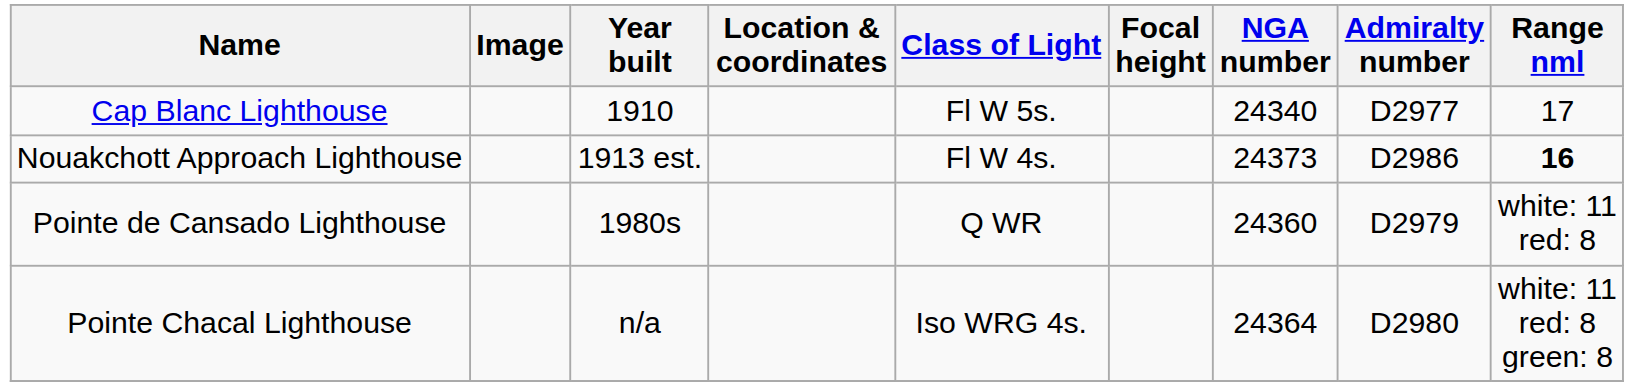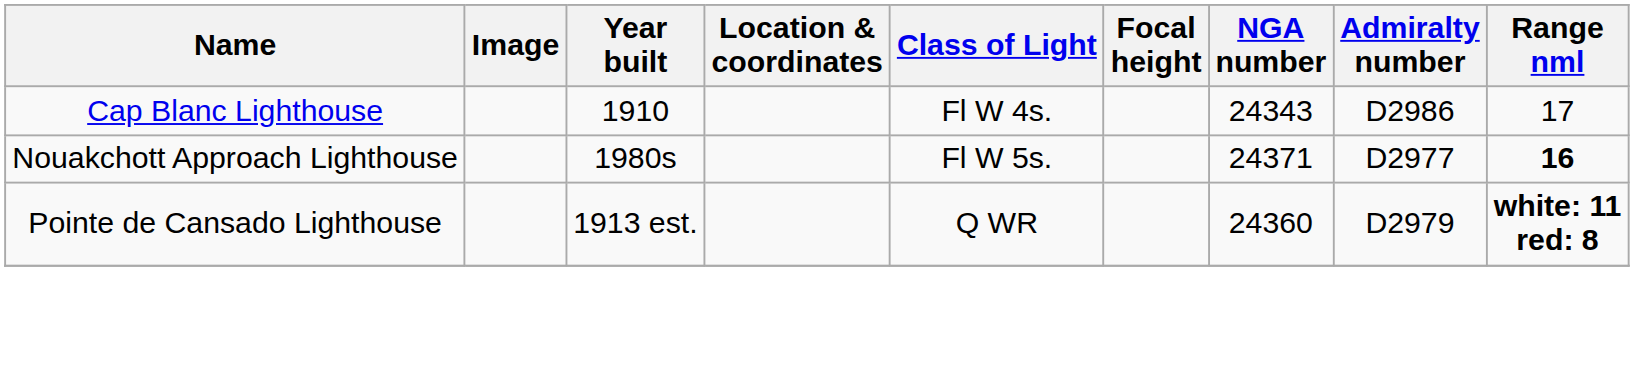Cap Blanc Lighthouse | Class of Light: Fl W 5s. -> Fl W 4s.
Cap Blanc Lighthouse | NGA number: 24340 -> 24343
Cap Blanc Lighthouse | Admiralty number: D2977 -> D2986
Nouakchott Approach Lighthouse | Year built: 1913 est. -> 1980s
Nouakchott Approach Lighthouse | Class of Light: Fl W 4s. -> Fl W 5s.
Nouakchott Approach Lighthouse | NGA number: 24373 -> 24371
Nouakchott Approach Lighthouse | Admiralty number: D2986 -> D2977
Pointe de Cansado Lighthouse | Year built: 1980s -> 1913 est.
Pointe de Cansado Lighthouse | Range nml: normal -> bold
- row: Pointe Chacal Lighthouse | n/a | Iso WRG 4s. | 24364 | D2980 | white: 11 red: 8 green: 8
